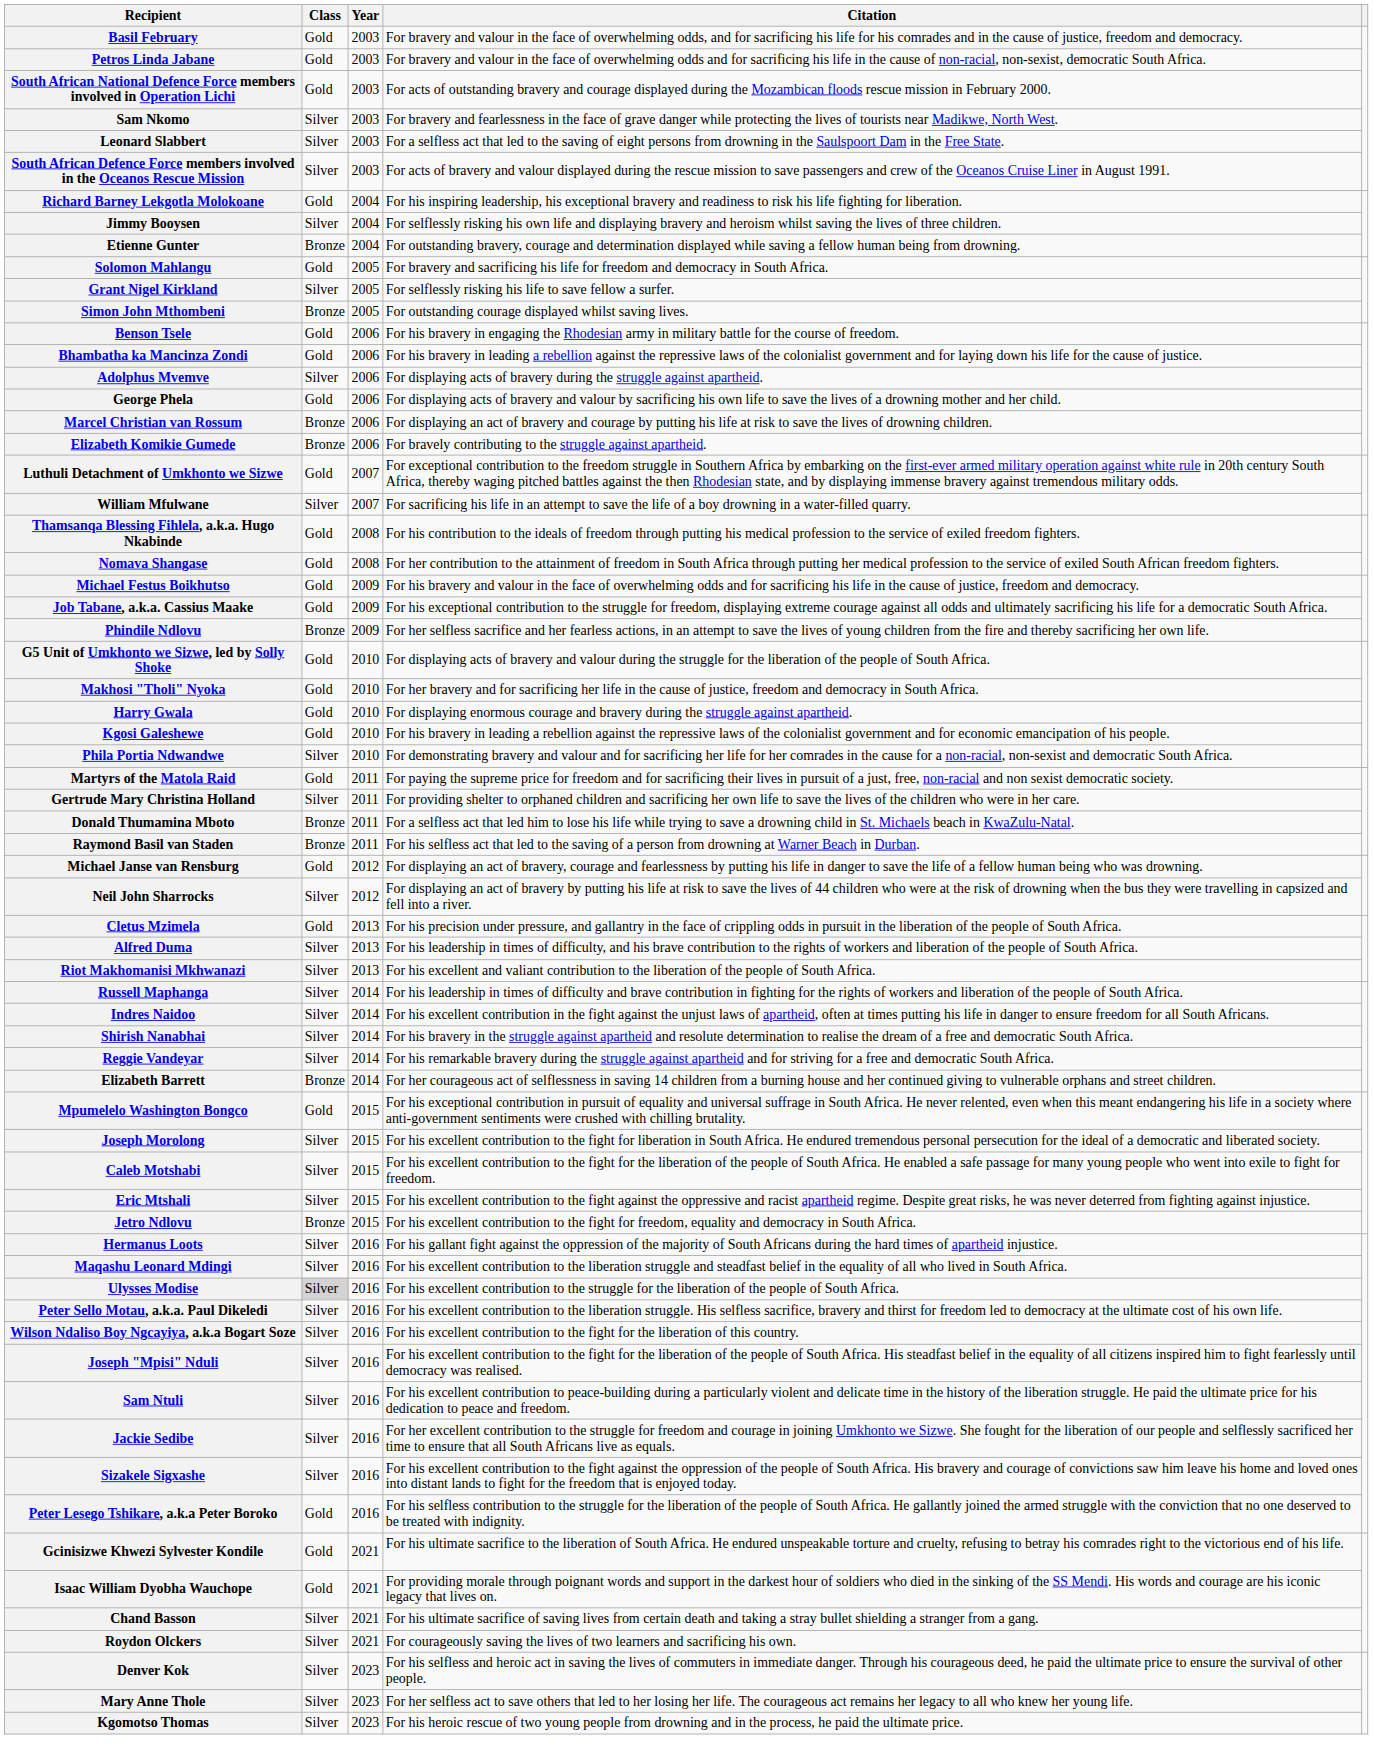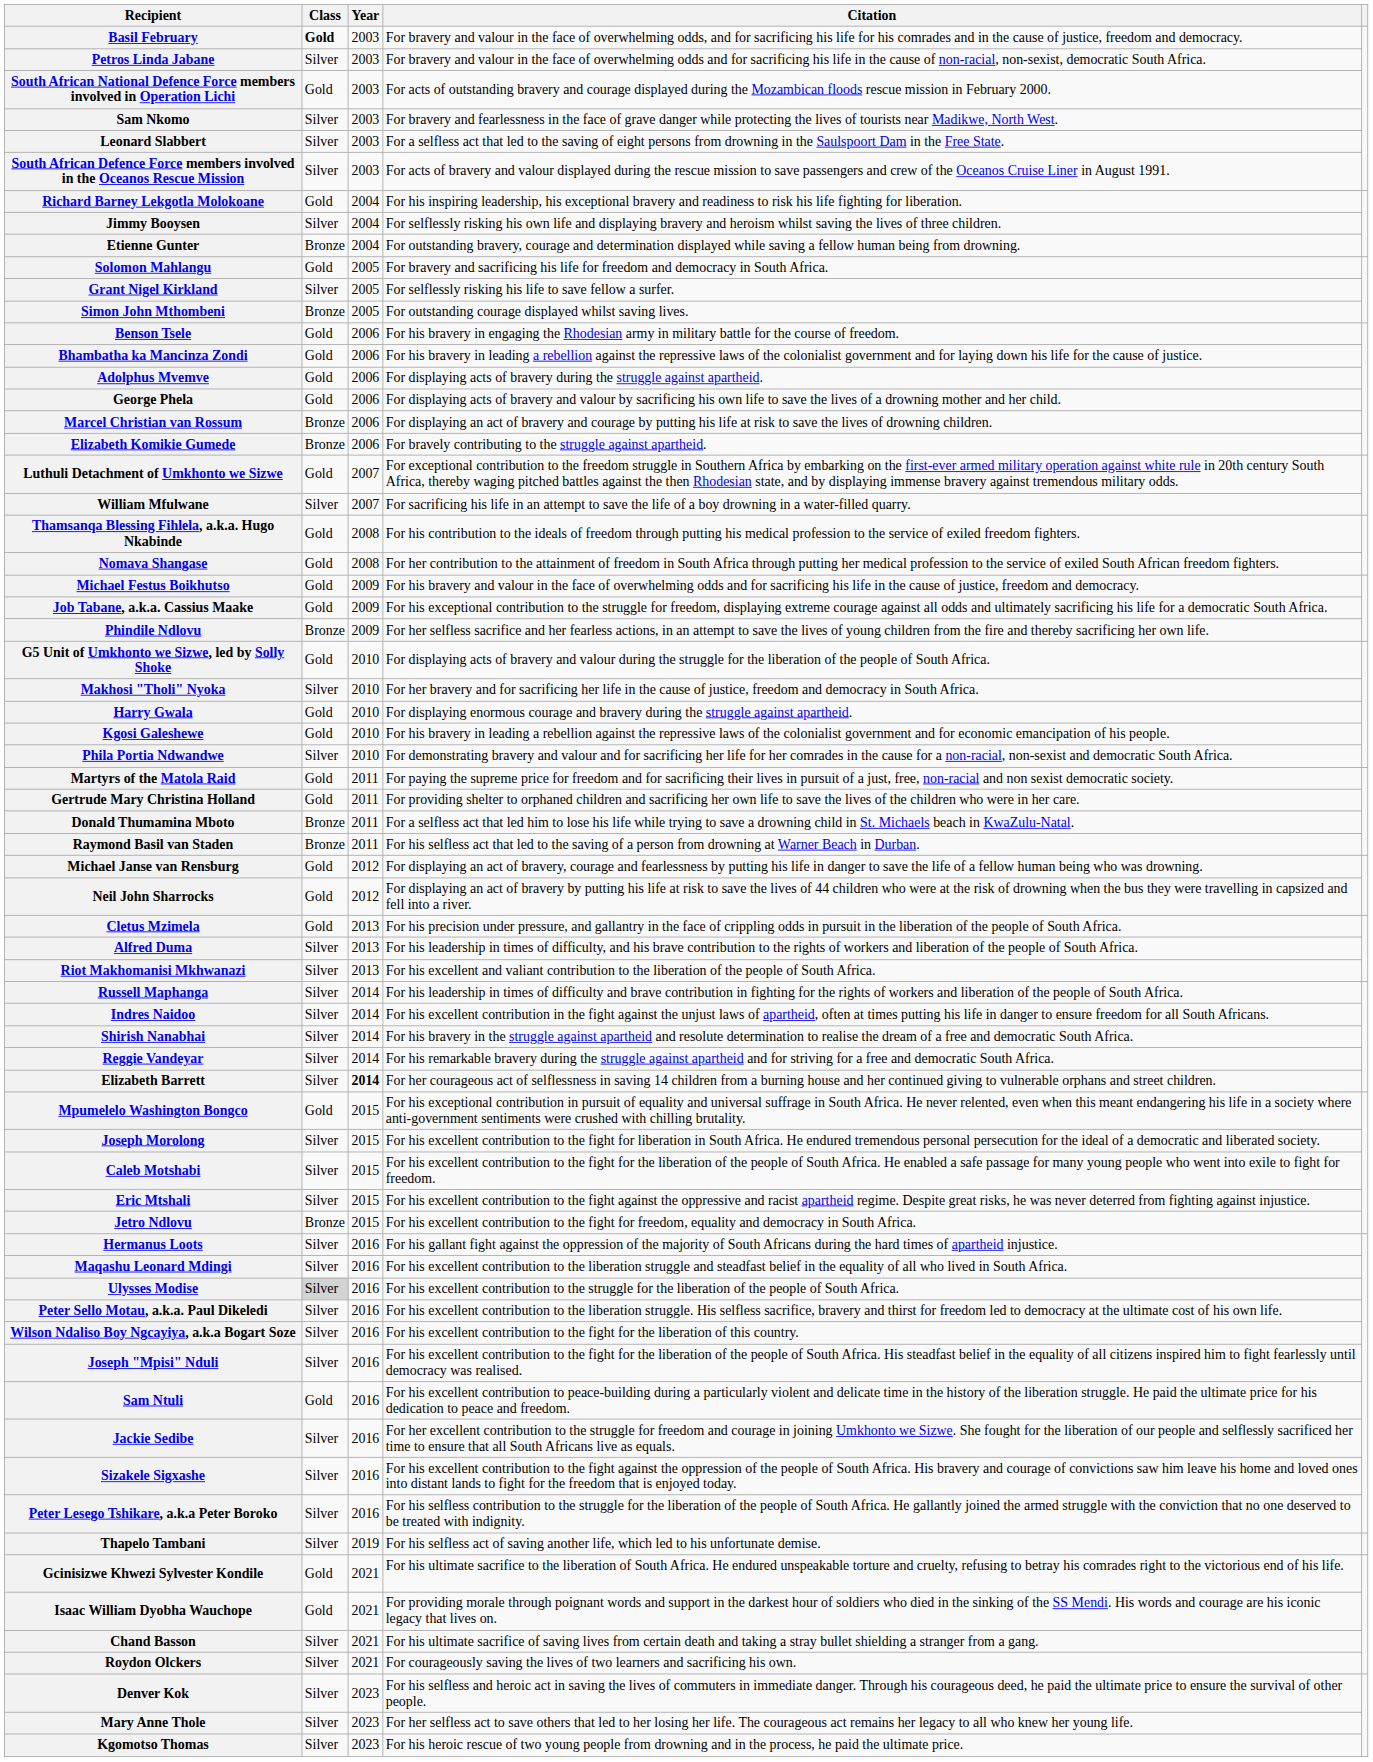Basil February | Class: normal -> bold
Petros Linda Jabane | Class: Gold -> Silver
Adolphus Mvemve | Class: Silver -> Gold
Makhosi "Tholi" Nyoka | Class: Gold -> Silver
Gertrude Mary Christina Holland | Class: Silver -> Gold
Neil John Sharrocks | Class: Silver -> Gold
Elizabeth Barrett | Class: Bronze -> Silver
Elizabeth Barrett | Year: normal -> bold
Sam Ntuli | Class: Silver -> Gold
Peter Lesego Tshikare, a.k.a Peter Boroko | Class: Gold -> Silver
+ row: Thapelo Tambani | Silver | 2019 | For his selfless act of saving another life, which led to his unfortunate demise.
